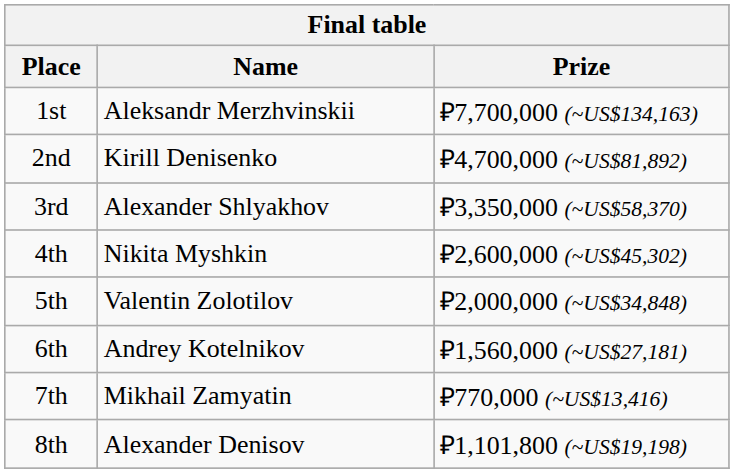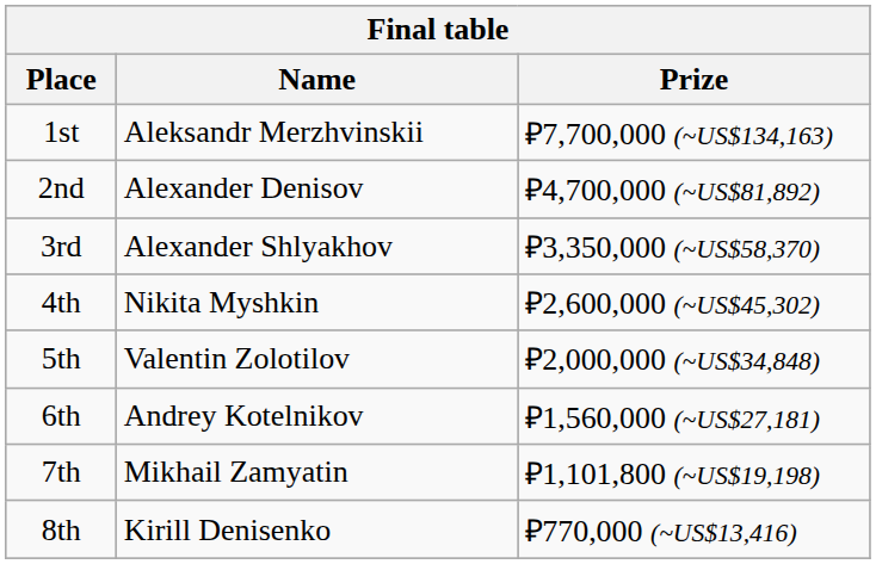2nd | Name: Kirill Denisenko -> Alexander Denisov
7th | Prize: ₽770,000 (~US$13,416) -> ₽1,101,800 (~US$19,198)
8th | Name: Alexander Denisov -> Kirill Denisenko
8th | Prize: ₽1,101,800 (~US$19,198) -> ₽770,000 (~US$13,416)
